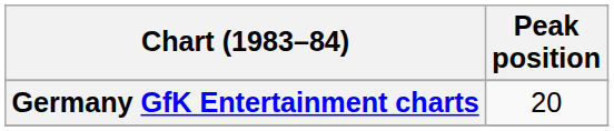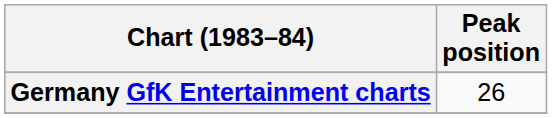Germany GfK Entertainment charts | Peak position: 20 -> 26
